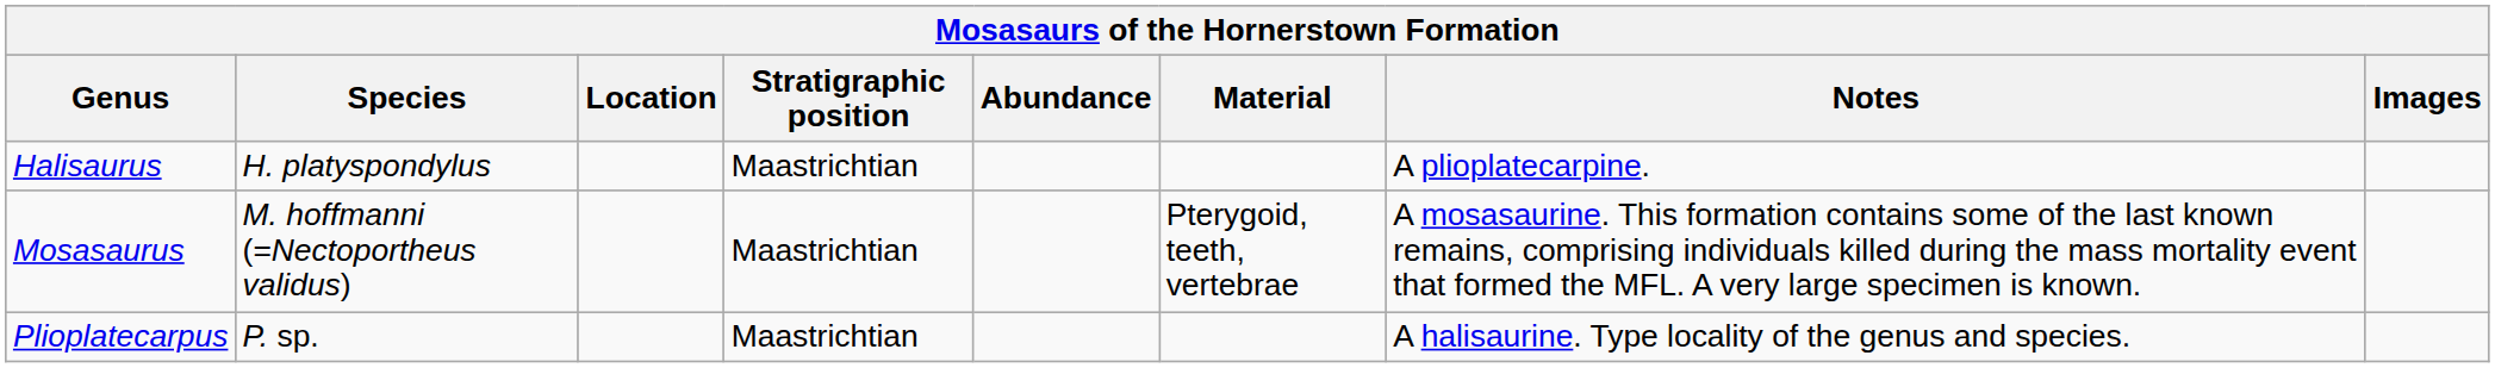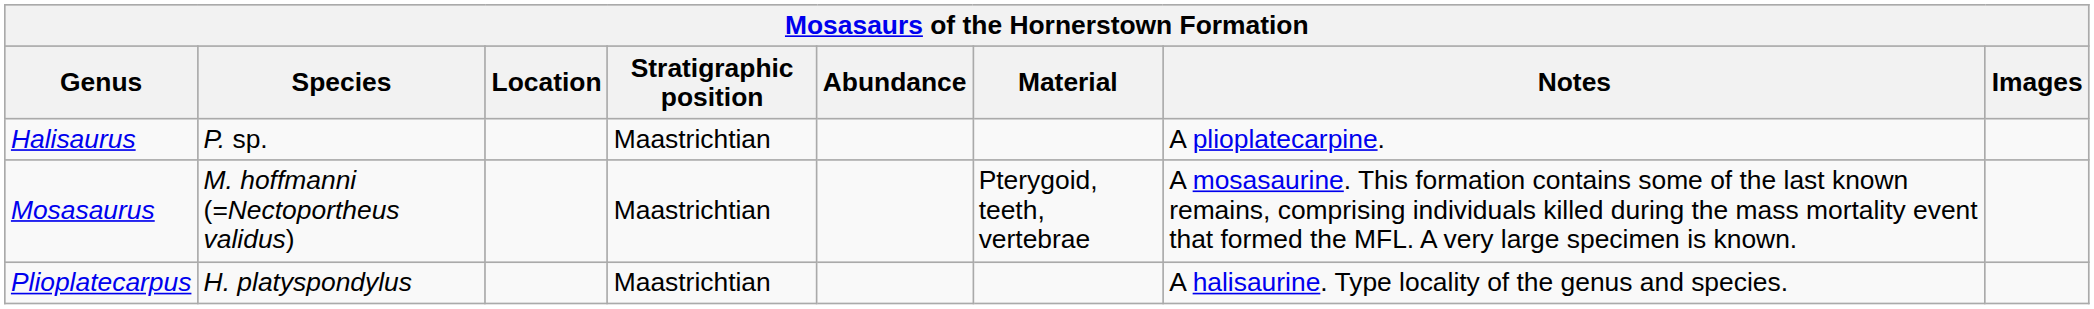Halisaurus | Species: H. platyspondylus -> P. sp.
Plioplatecarpus | Species: P. sp. -> H. platyspondylus
